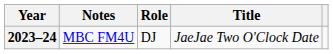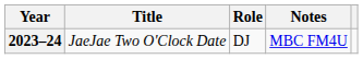columns swapped: Title <-> Notes
